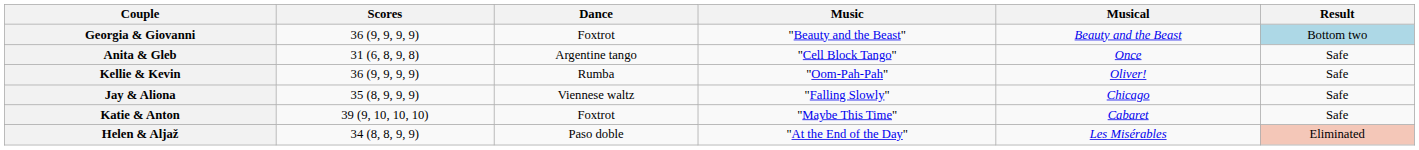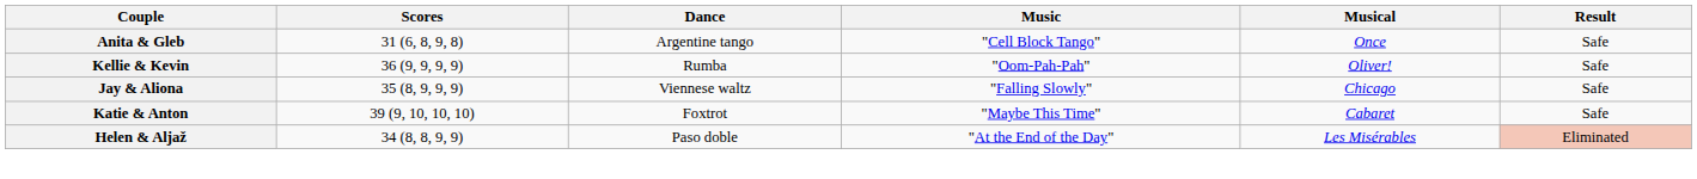- row: Georgia & Giovanni | 36 (9, 9, 9, 9) | Foxtrot | "Beauty and the Beast" | Beauty and the Beast | Bottom two
